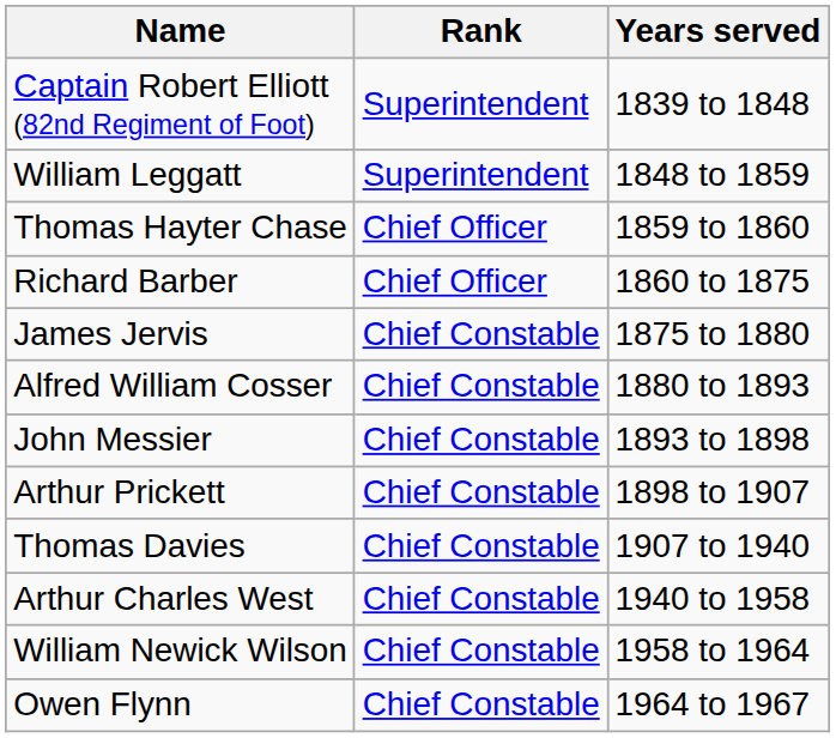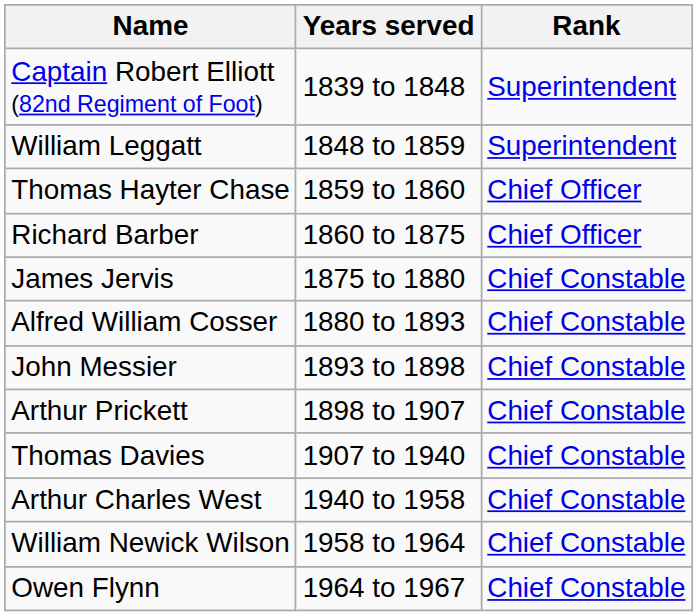columns swapped: Rank <-> Years served
